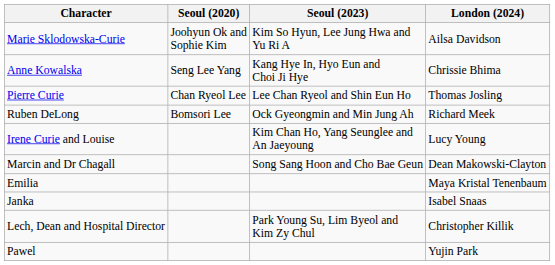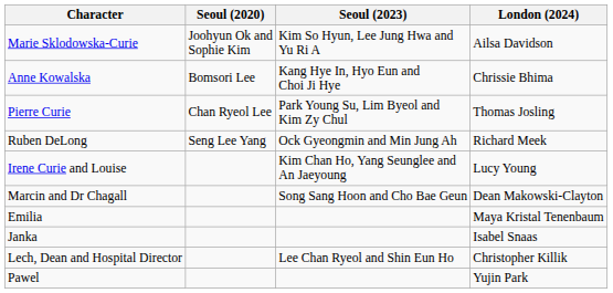Anne Kowalska | Seoul (2020): Seng Lee Yang -> Bomsori Lee
Pierre Curie | Seoul (2023): Lee Chan Ryeol and Shin Eun Ho -> Park Young Su, Lim Byeol and Kim Zy Chul
Ruben DeLong | Seoul (2020): Bomsori Lee -> Seng Lee Yang
Lech, Dean and Hospital Director | Seoul (2023): Park Young Su, Lim Byeol and Kim Zy Chul -> Lee Chan Ryeol and Shin Eun Ho
